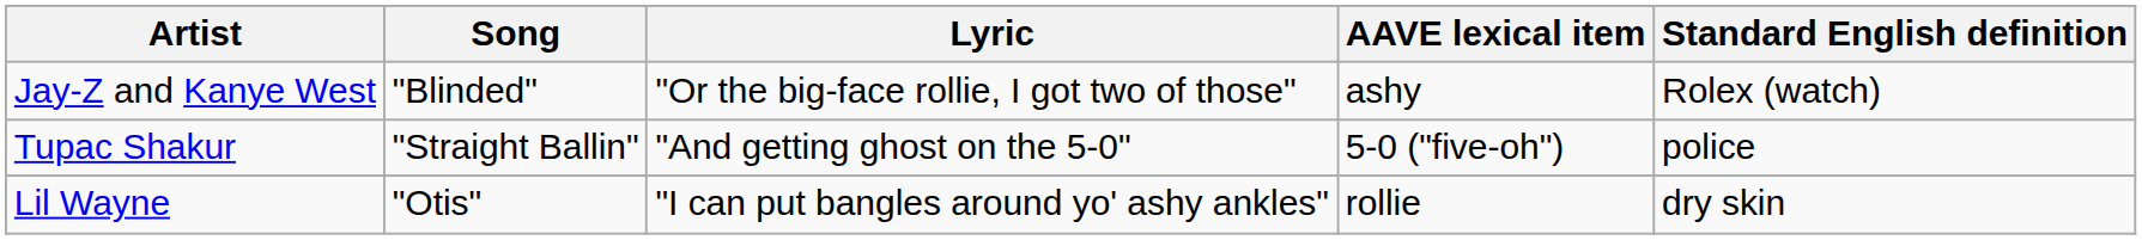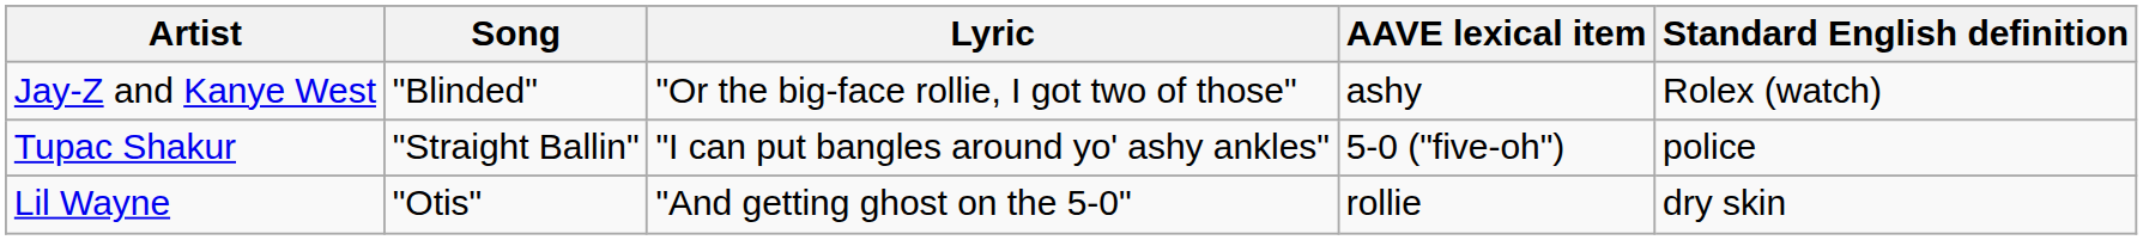Tupac Shakur | Lyric: "And getting ghost on the 5-0" -> "I can put bangles around yo' ashy ankles"
Lil Wayne | Lyric: "I can put bangles around yo' ashy ankles" -> "And getting ghost on the 5-0"
